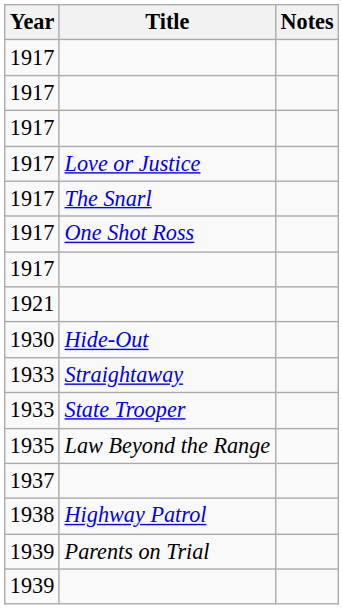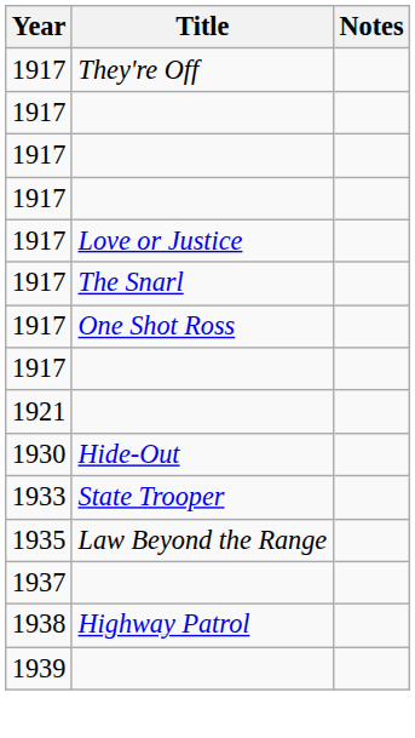+ row: 1917 | They're Off
- row: 1933 | Straightaway
- row: 1939 | Parents on Trial
